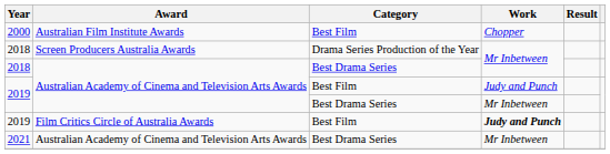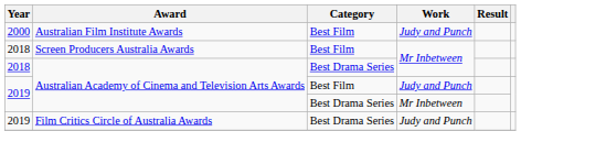2000 | Work: Chopper -> Judy and Punch
2018 / Screen Producers Australia Awards | Category: Drama Series Production of the Year -> Best Film
2019 / Film Critics Circle of Australia Awards | Category: Best Film -> Best Drama Series
2019 / Film Critics Circle of Australia Awards | Work: bold -> normal
- row: 2021 | Australian Academy of Cinema and Television Arts Awards | Best Drama Series | Mr Inbetween
